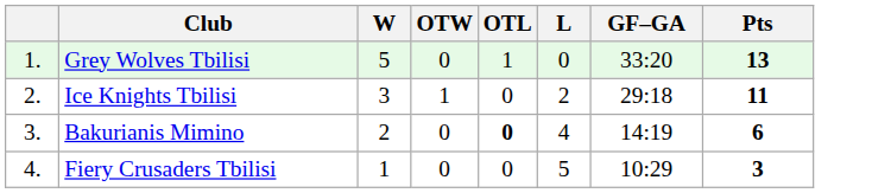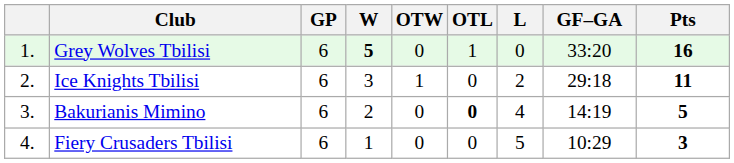+ column: GP | 6 | 6 | 6 | 6
Grey Wolves Tbilisi | W: normal -> bold
Grey Wolves Tbilisi | Pts: 13 -> 16
Bakurianis Mimino | Pts: 6 -> 5
